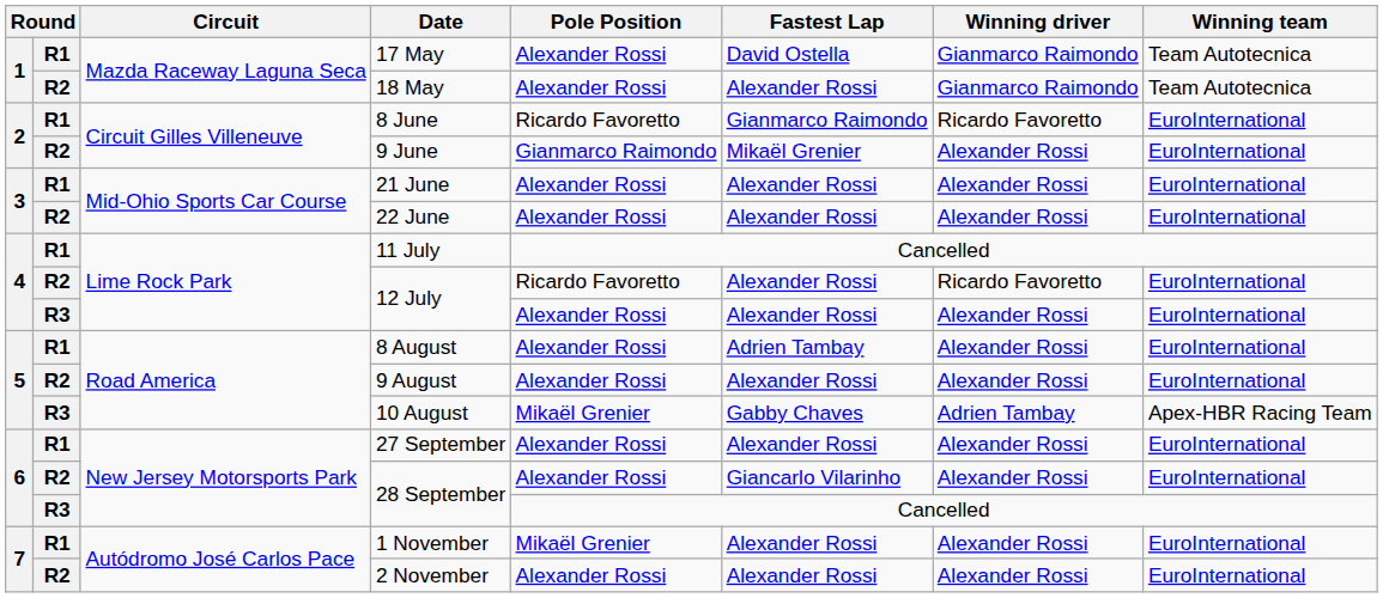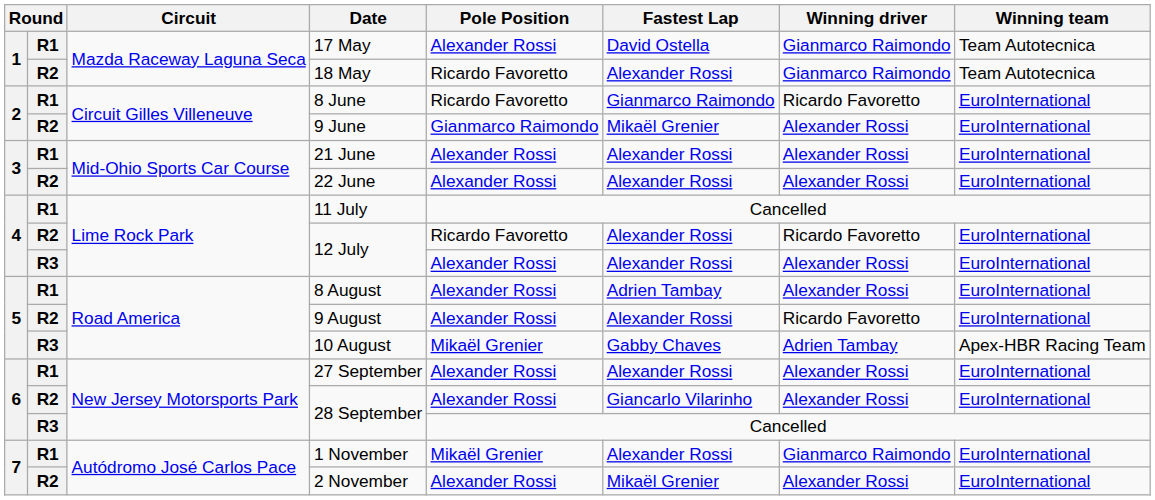18 May | Pole Position: Alexander Rossi -> Ricardo Favoretto
9 August | Winning driver: Alexander Rossi -> Ricardo Favoretto
1 November | Winning driver: Alexander Rossi -> Gianmarco Raimondo
2 November | Fastest Lap: Alexander Rossi -> Mikaël Grenier
